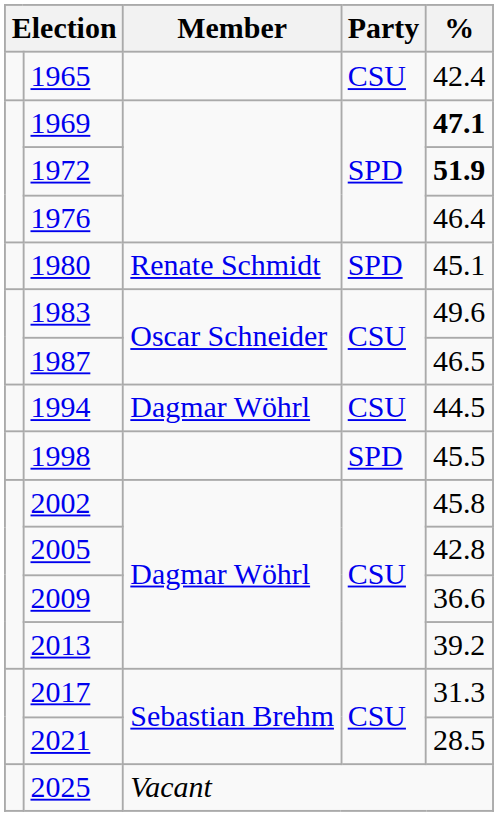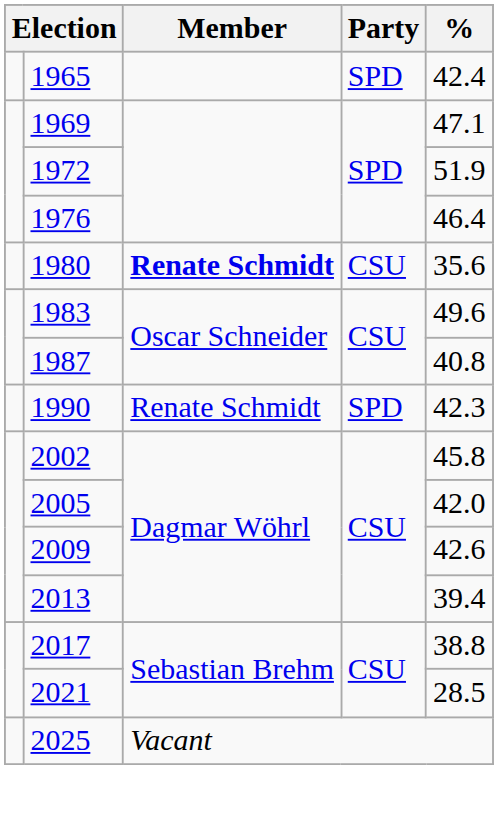1965 | Party: CSU -> SPD
1969 | %: bold -> normal
1972 | %: bold -> normal
1980 | Member: normal -> bold
1980 | Party: SPD -> CSU
1980 | %: 45.1 -> 35.6
1987 | %: 46.5 -> 40.8
+ row: 1990 | Renate Schmidt | SPD | 42.3
- row: 1994 | Dagmar Wöhrl | CSU | 44.5
- row: 1998 | SPD | 45.5
2005 | %: 42.8 -> 42.0
2009 | %: 36.6 -> 42.6
2013 | %: 39.2 -> 39.4
2017 | %: 31.3 -> 38.8
